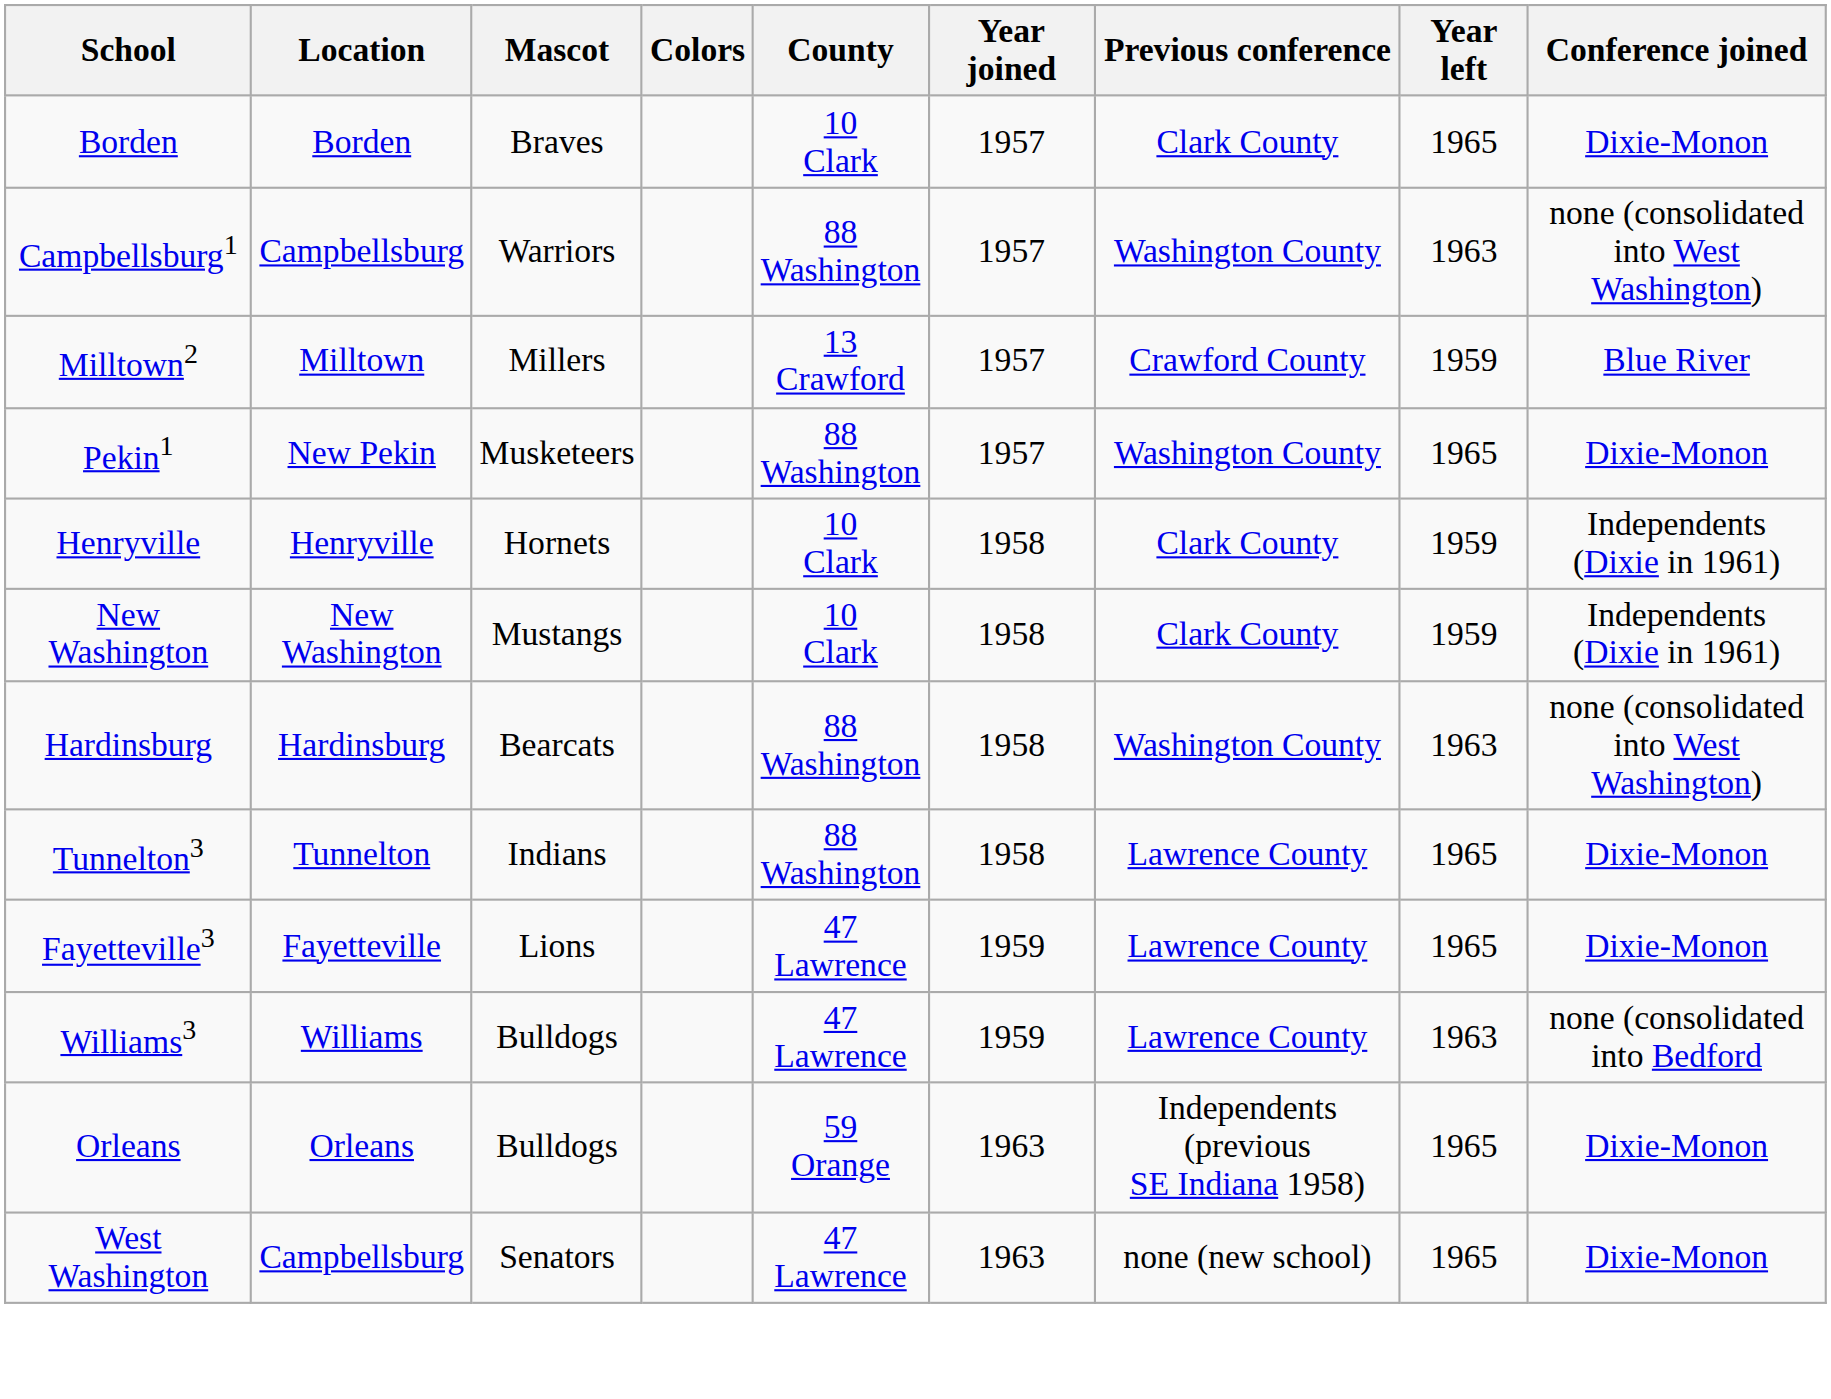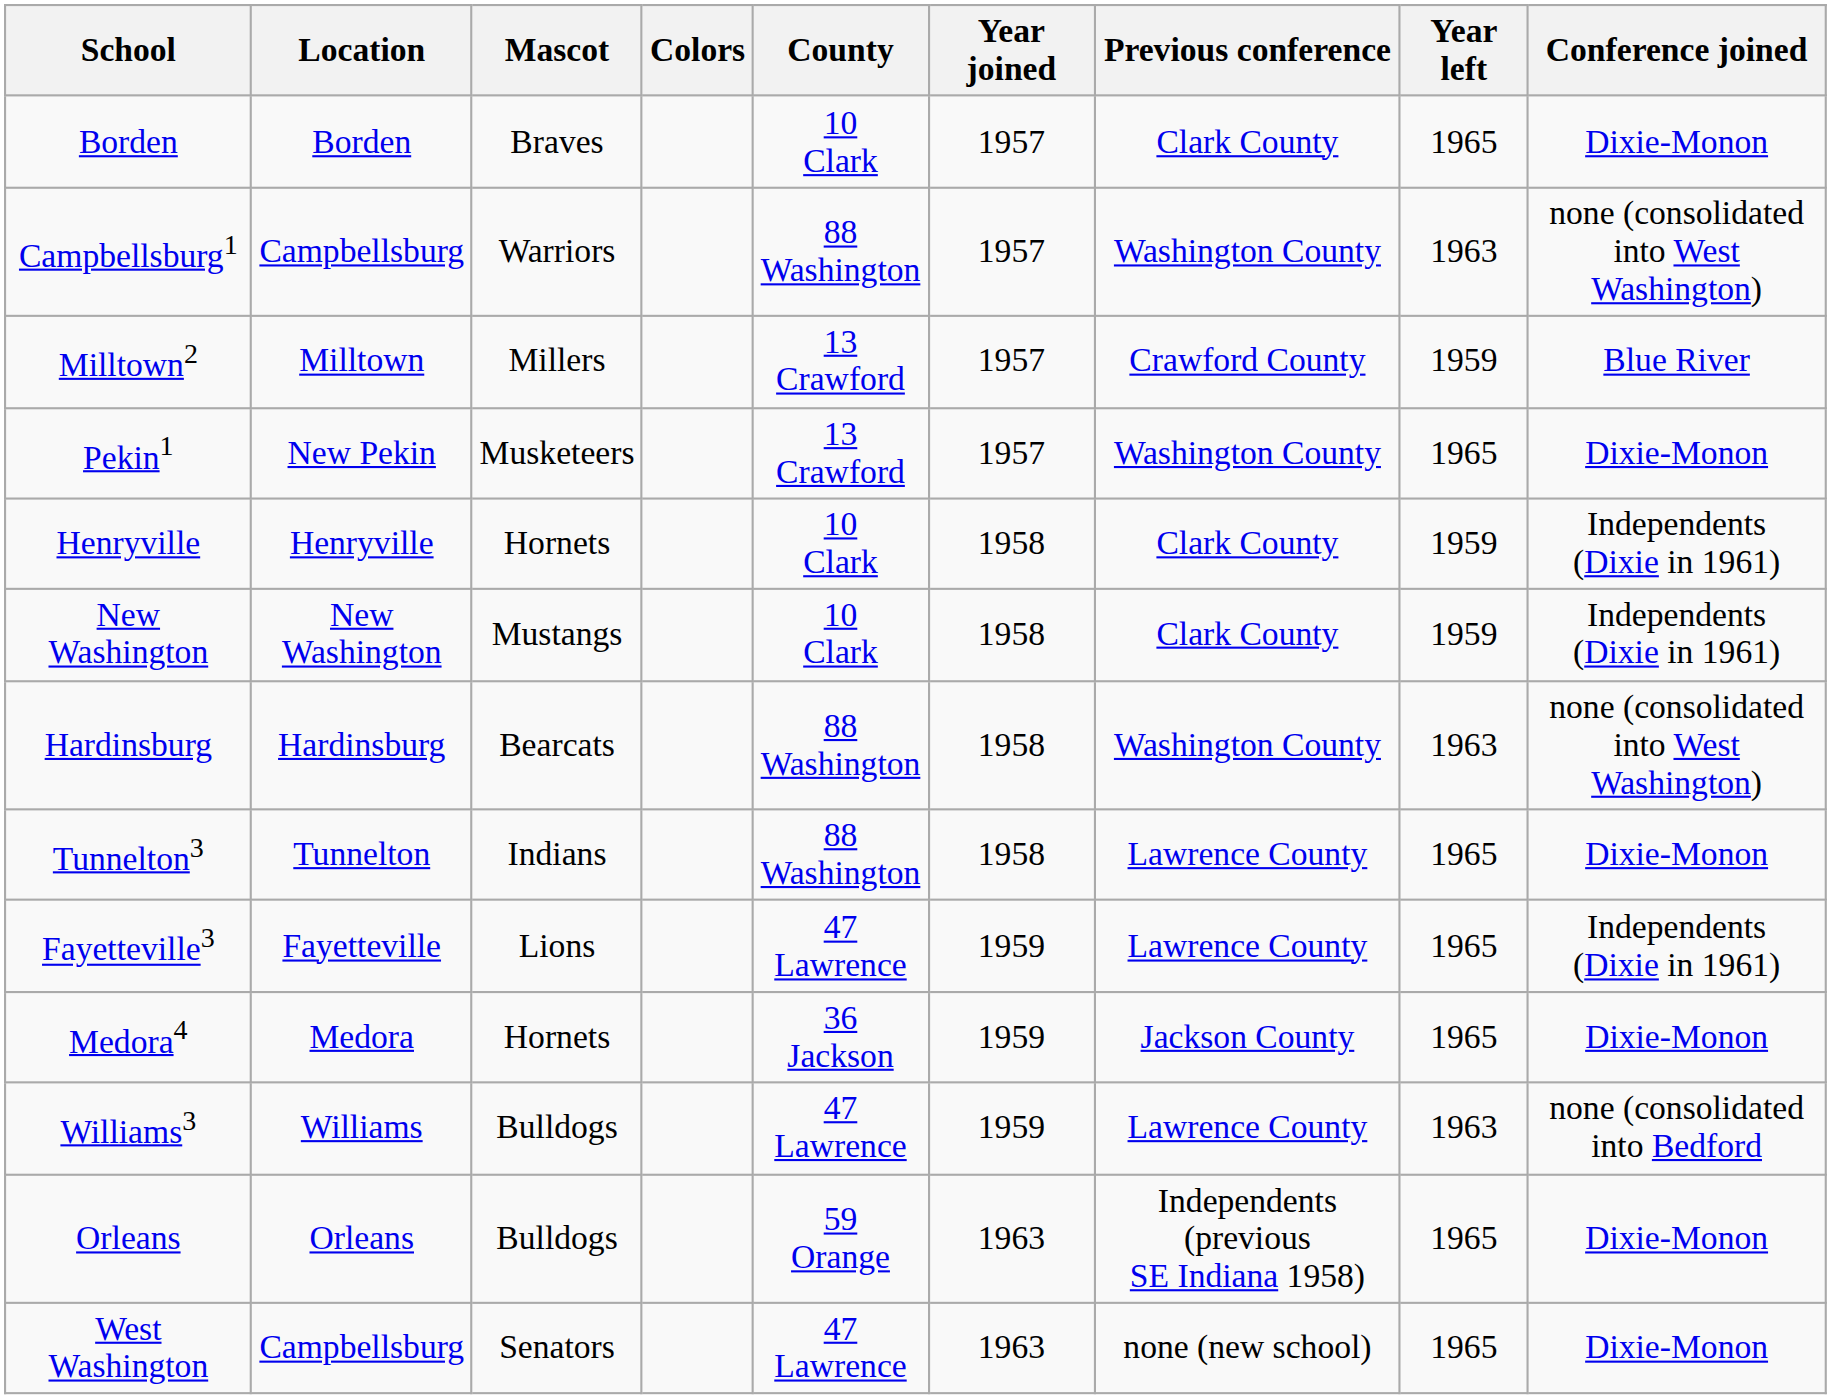Pekin1 | County: 88 Washington -> 13 Crawford
Fayetteville3 | Conference joined: Dixie-Monon -> Independents (Dixie in 1961)
+ row: Medora4 | Medora | Hornets | 36 Jackson | 1959 | Jackson County | 1965 | Dixie-Monon
